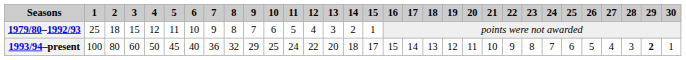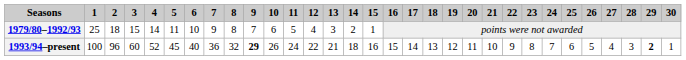1979/80–1992/93 | 4: 12 -> 14
1993/94–present | 2: 80 -> 96
1993/94–present | 4: 50 -> 52
1993/94–present | 9: normal -> bold
1993/94–present | 10: 25 -> 26
1993/94–present | 13: 20 -> 21
1993/94–present | 15: 17 -> 16
